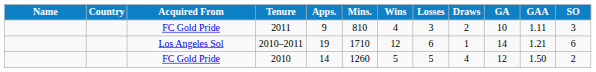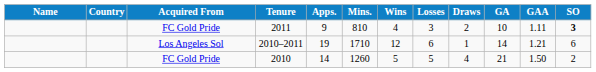2011 | SO: normal -> bold
2010 | GA: 12 -> 21
